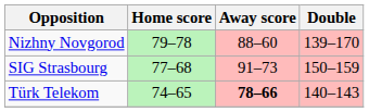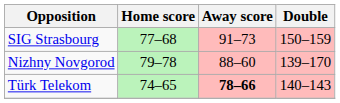rows swapped: Nizhny Novgorod <-> SIG Strasbourg
